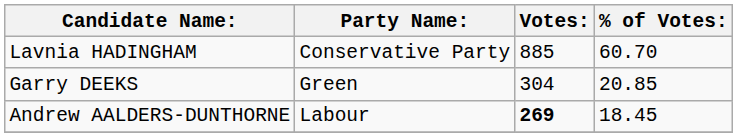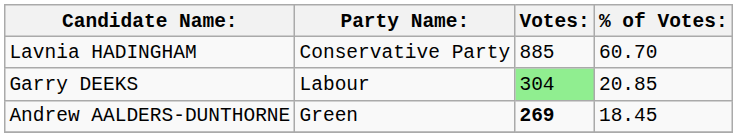Garry DEEKS | Party Name:: Green -> Labour
Garry DEEKS | Votes:: no background -> lightgreen background
Andrew AALDERS-DUNTHORNE | Party Name:: Labour -> Green
